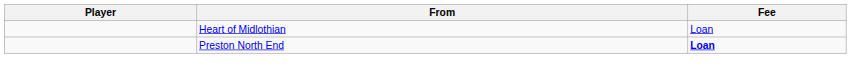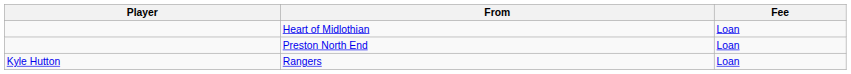Preston North End | Fee: bold -> normal
+ row: Kyle Hutton | Rangers | Loan
